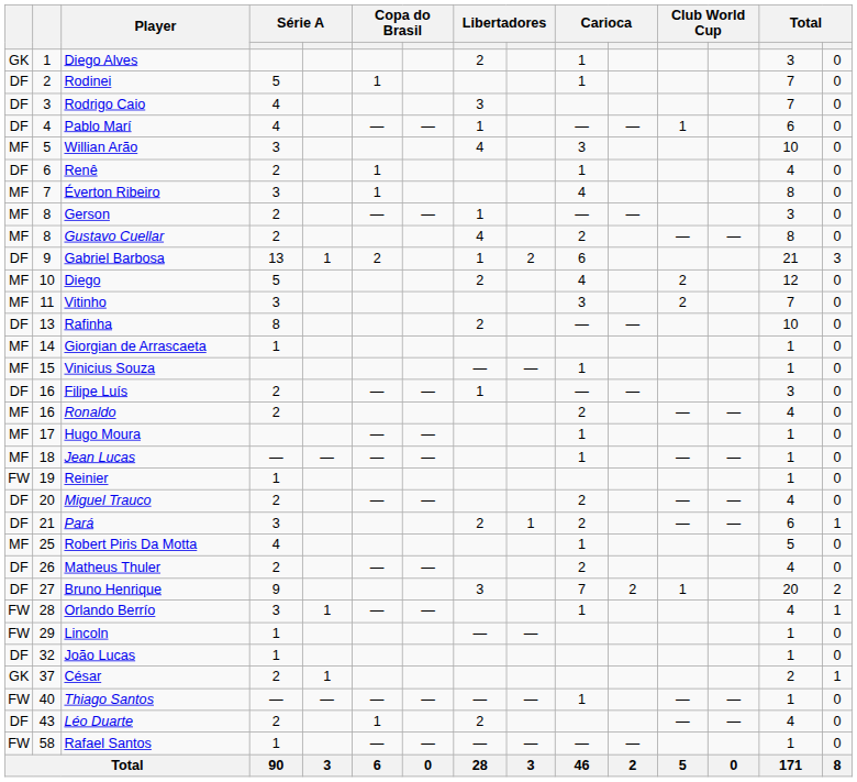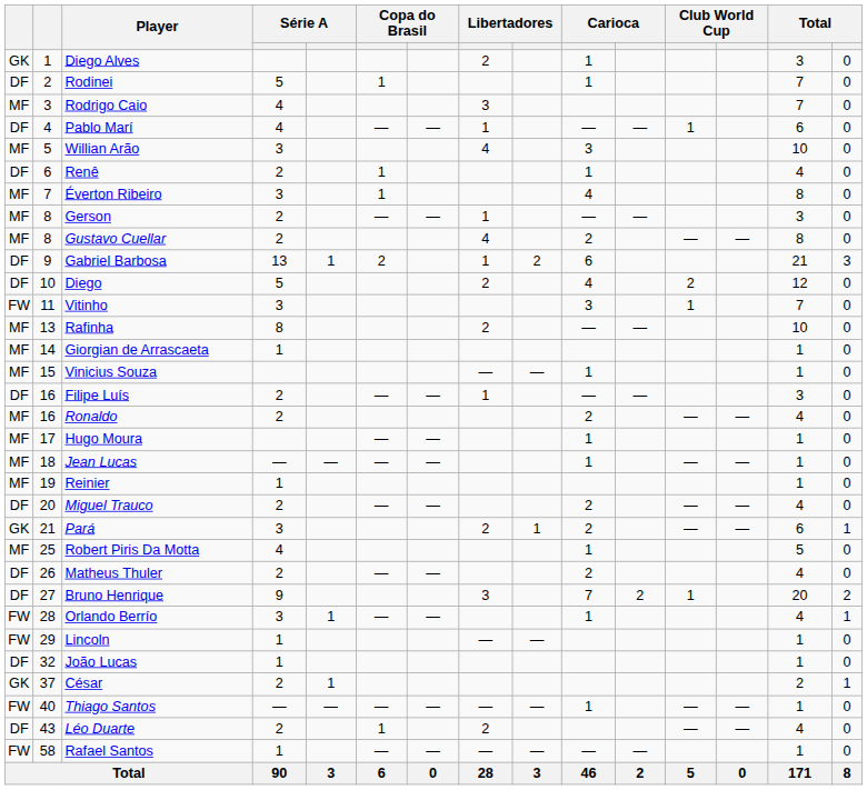Rodrigo Caio | column 1: DF -> MF
Diego | column 1: MF -> DF
Vitinho | column 1: MF -> FW
Vitinho | column 12: 2 -> 1
Rafinha | column 1: DF -> MF
Reinier | column 1: FW -> MF
Pará | column 1: DF -> GK
